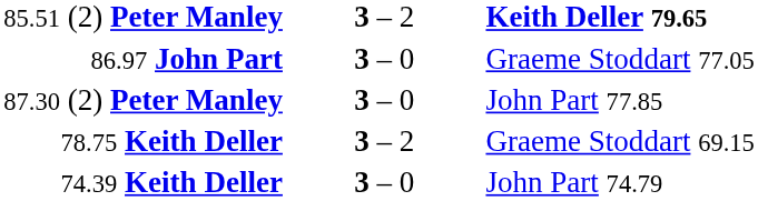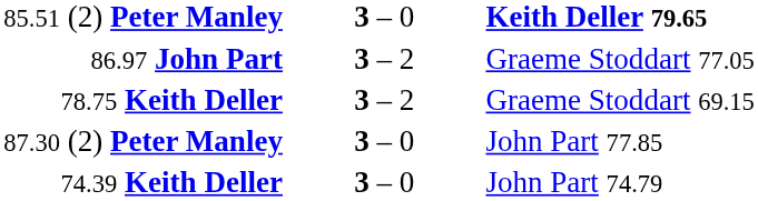85.51 (2) Peter Manley | column 2: 3 – 2 -> 3 – 0
86.97 John Part | column 2: 3 – 0 -> 3 – 2
rows swapped: 87.30 (2) Peter Manley <-> 78.75 Keith Deller
